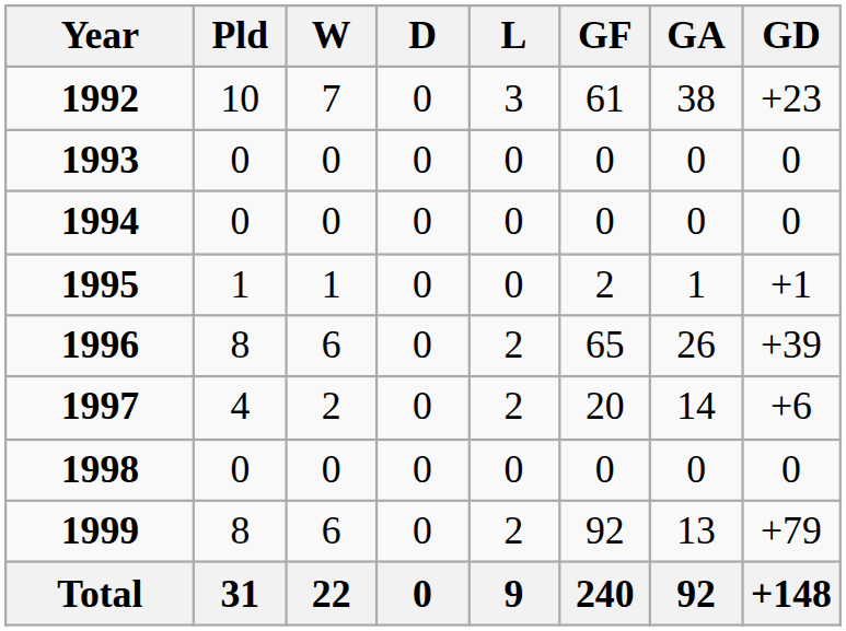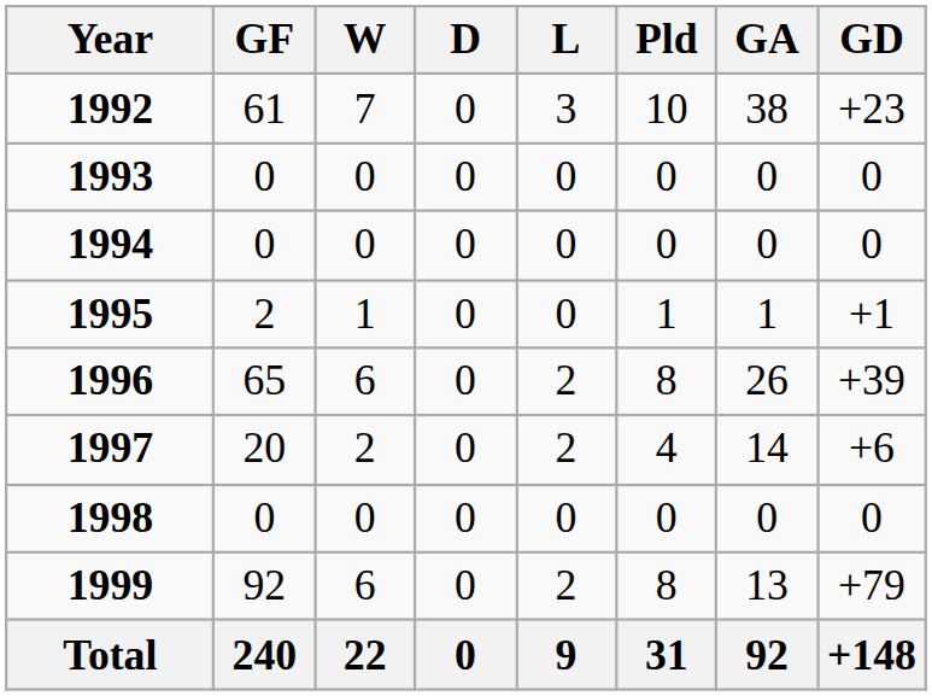columns swapped: Pld <-> GF
